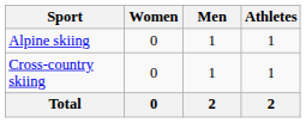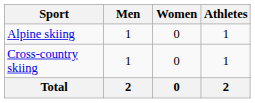columns swapped: Men <-> Women
